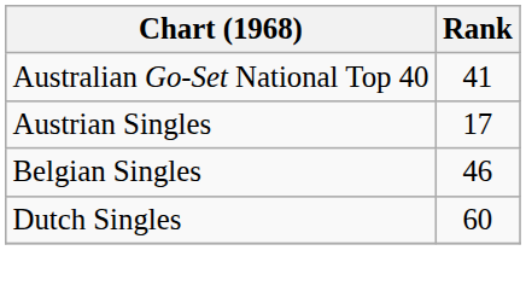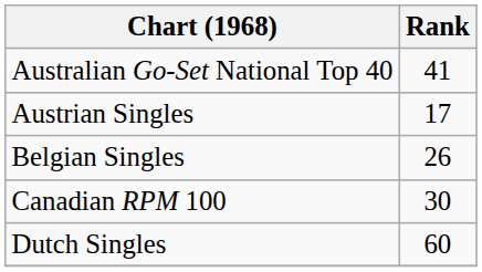Belgian Singles | Rank: 46 -> 26
+ row: Canadian RPM 100 | 30
